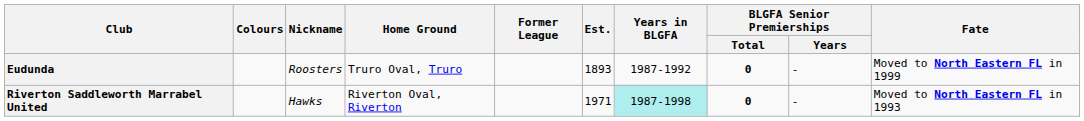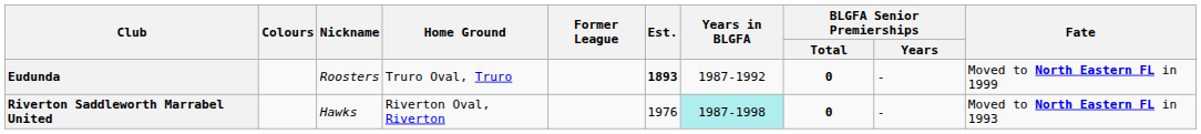Eudunda | Est.: normal -> bold
Riverton Saddleworth Marrabel United | Est.: 1971 -> 1976
